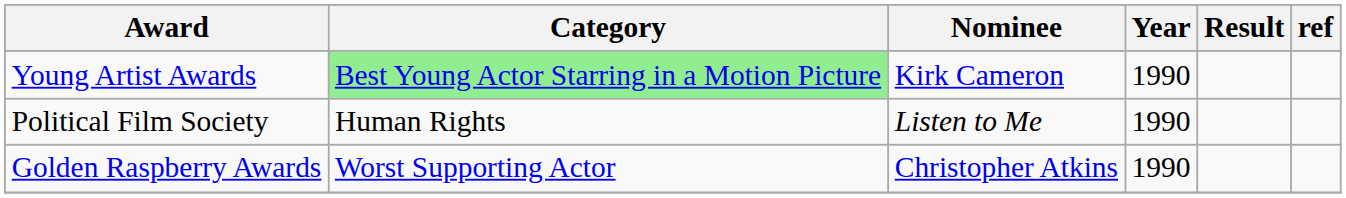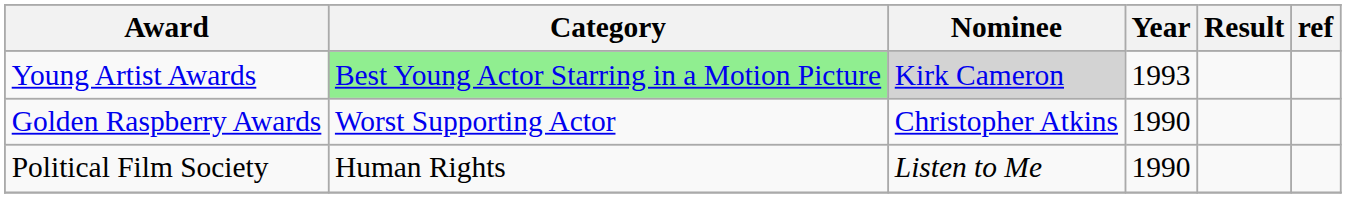Young Artist Awards | Nominee: no background -> lightgrey background
Young Artist Awards | Year: 1990 -> 1993
rows swapped: Political Film Society <-> Golden Raspberry Awards
